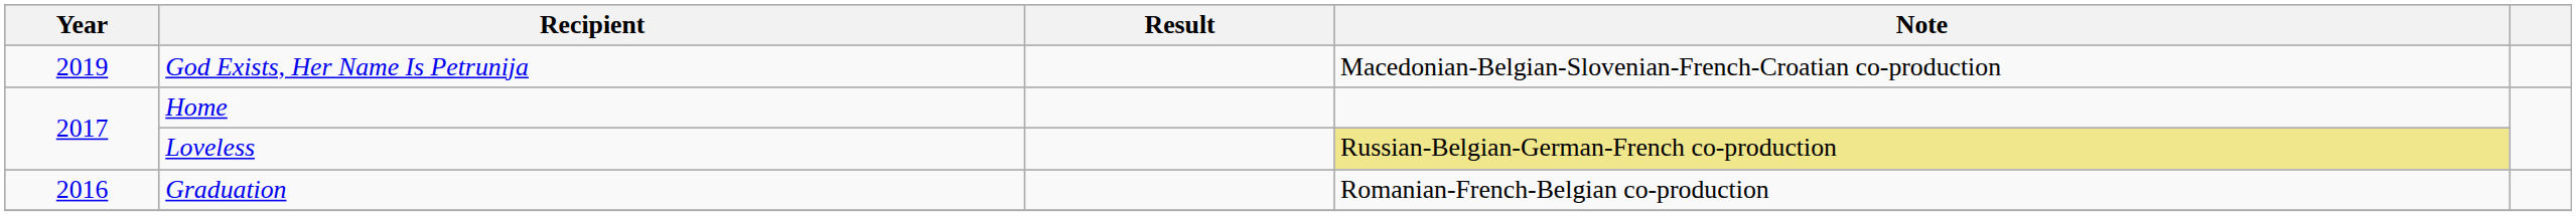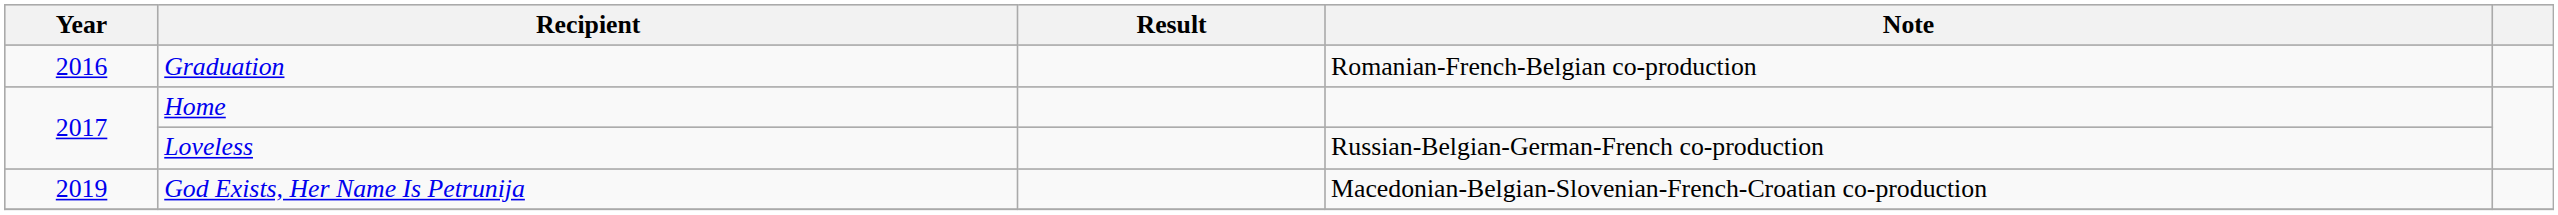rows swapped: Graduation <-> God Exists, Her Name Is Petrunija
Loveless | Note: khaki background -> no background
